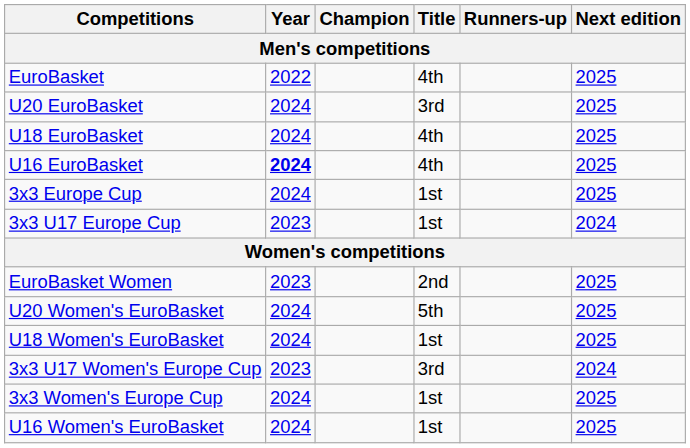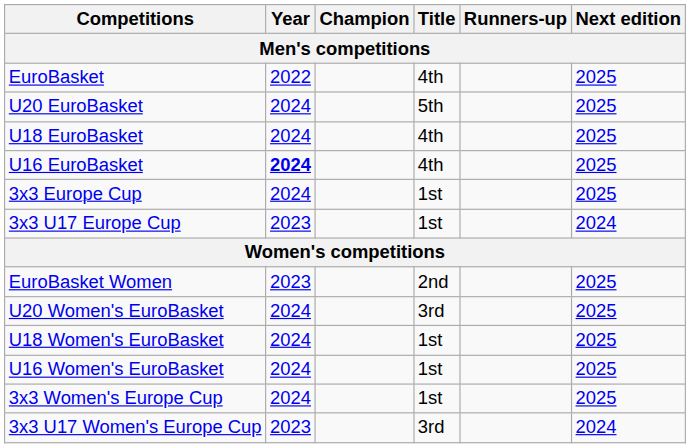U20 EuroBasket | Title: 3rd -> 5th
U20 Women's EuroBasket | Title: 5th -> 3rd
rows swapped: U16 Women's EuroBasket <-> 3x3 U17 Women's Europe Cup
